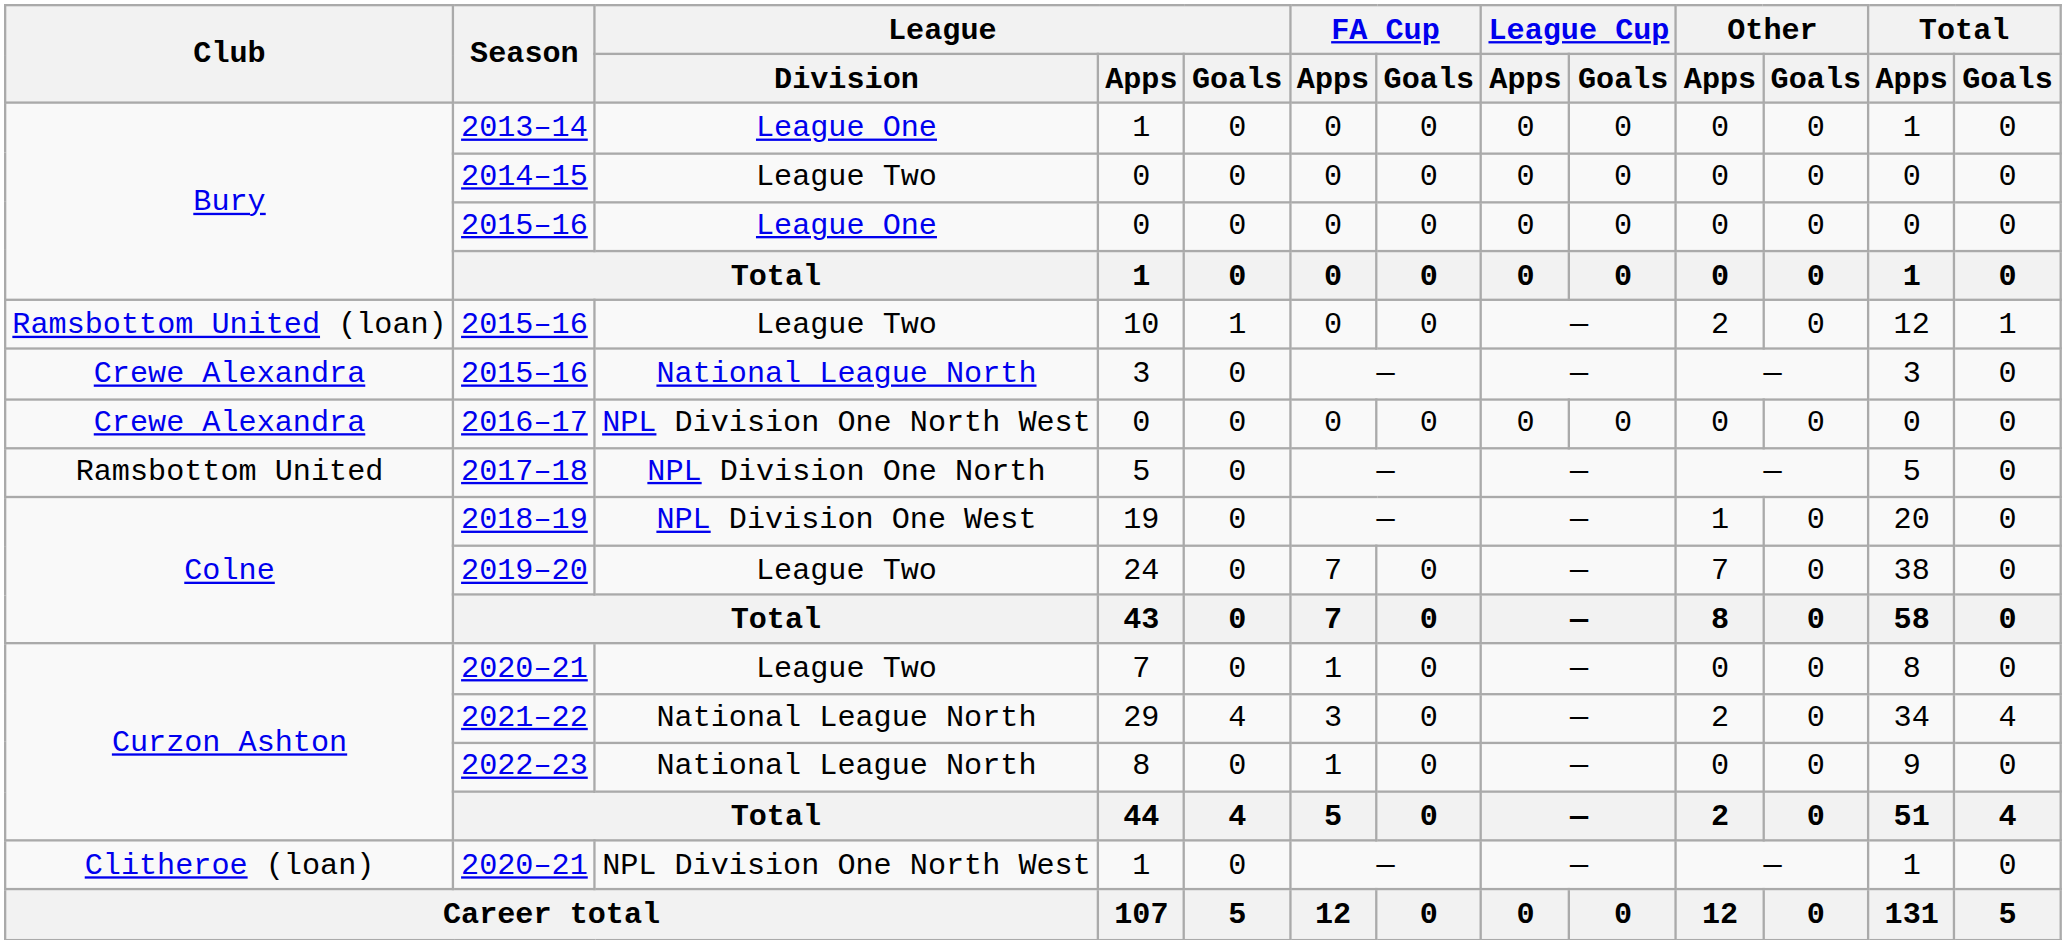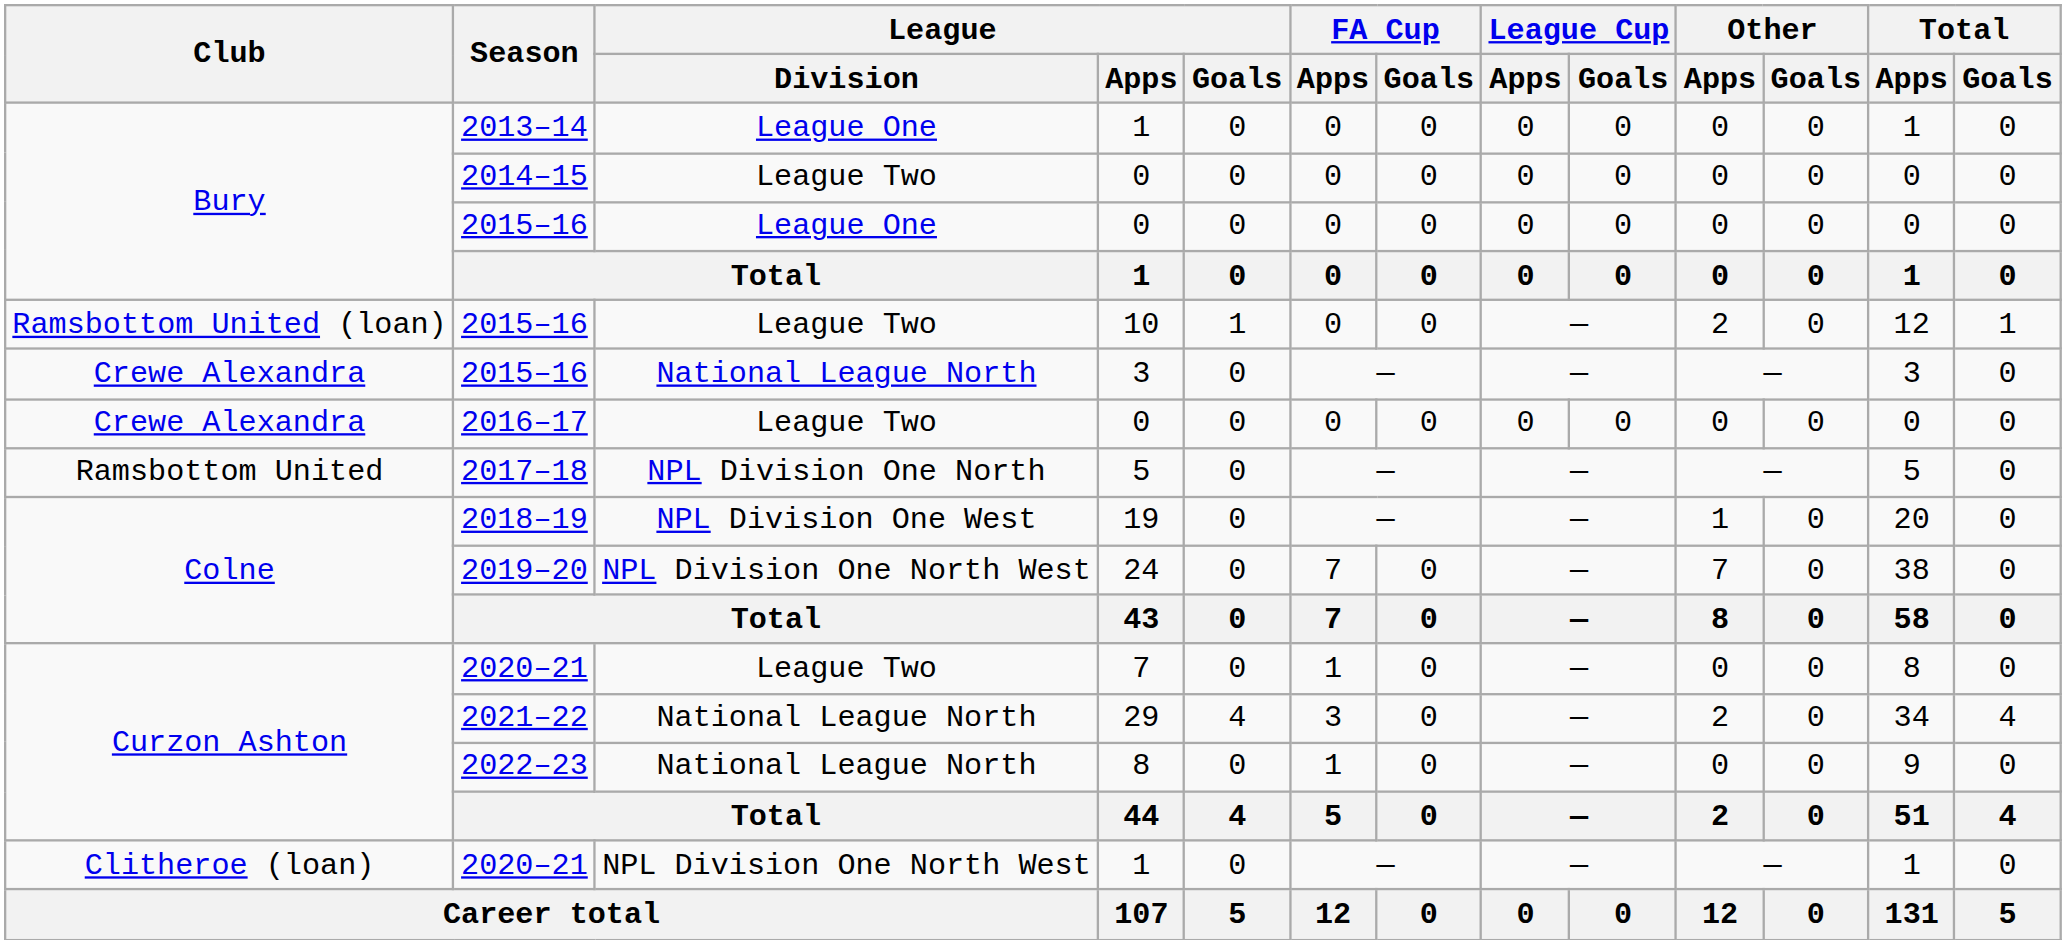2016–17 | League / Division: NPL Division One North West -> League Two
2019–20 | League / Division: League Two -> NPL Division One North West
